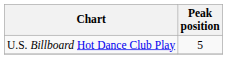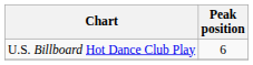U.S. Billboard Hot Dance Club Play | Peak position: 5 -> 6
